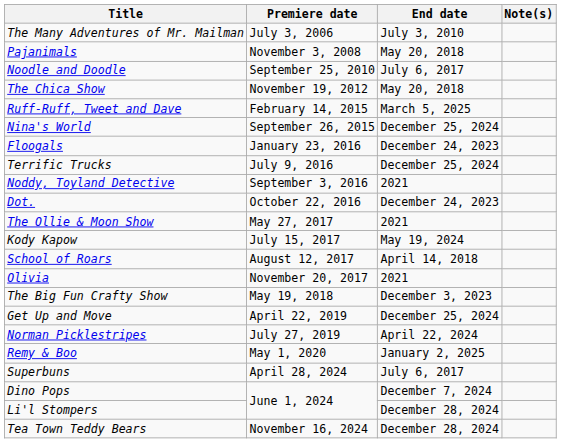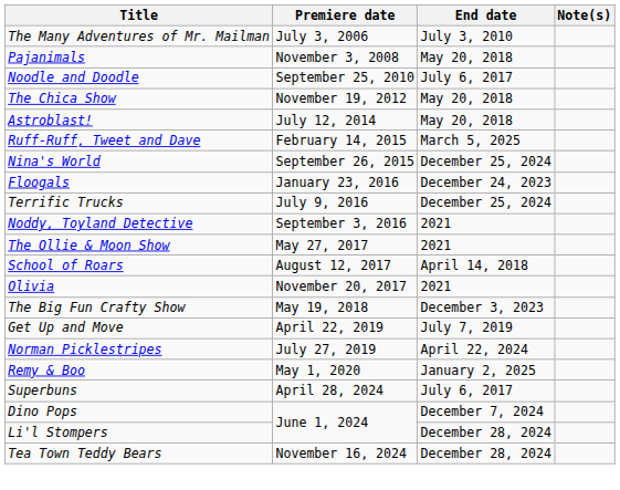+ row: Astroblast! | July 12, 2014 | May 20, 2018
- row: Dot. | October 22, 2016 | December 24, 2023
- row: Kody Kapow | July 15, 2017 | May 19, 2024
Get Up and Move | End date: December 25, 2024 -> July 7, 2019
